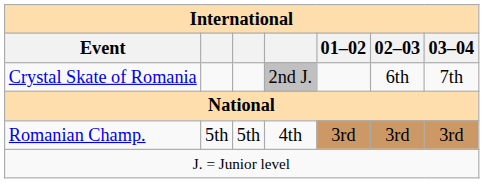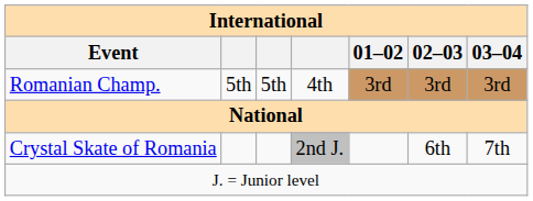rows swapped: Crystal Skate of Romania <-> Romanian Champ.
